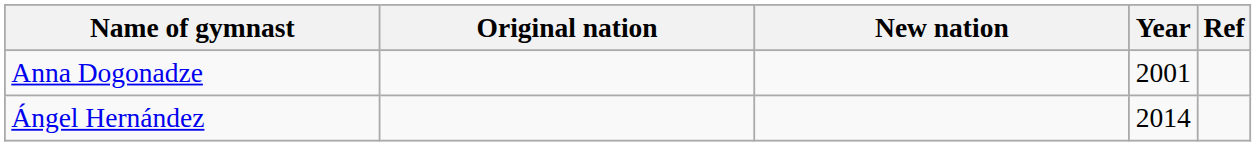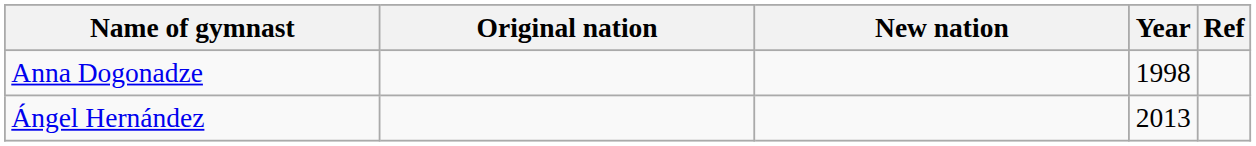Anna Dogonadze | Year: 2001 -> 1998
Ángel Hernández | Year: 2014 -> 2013
